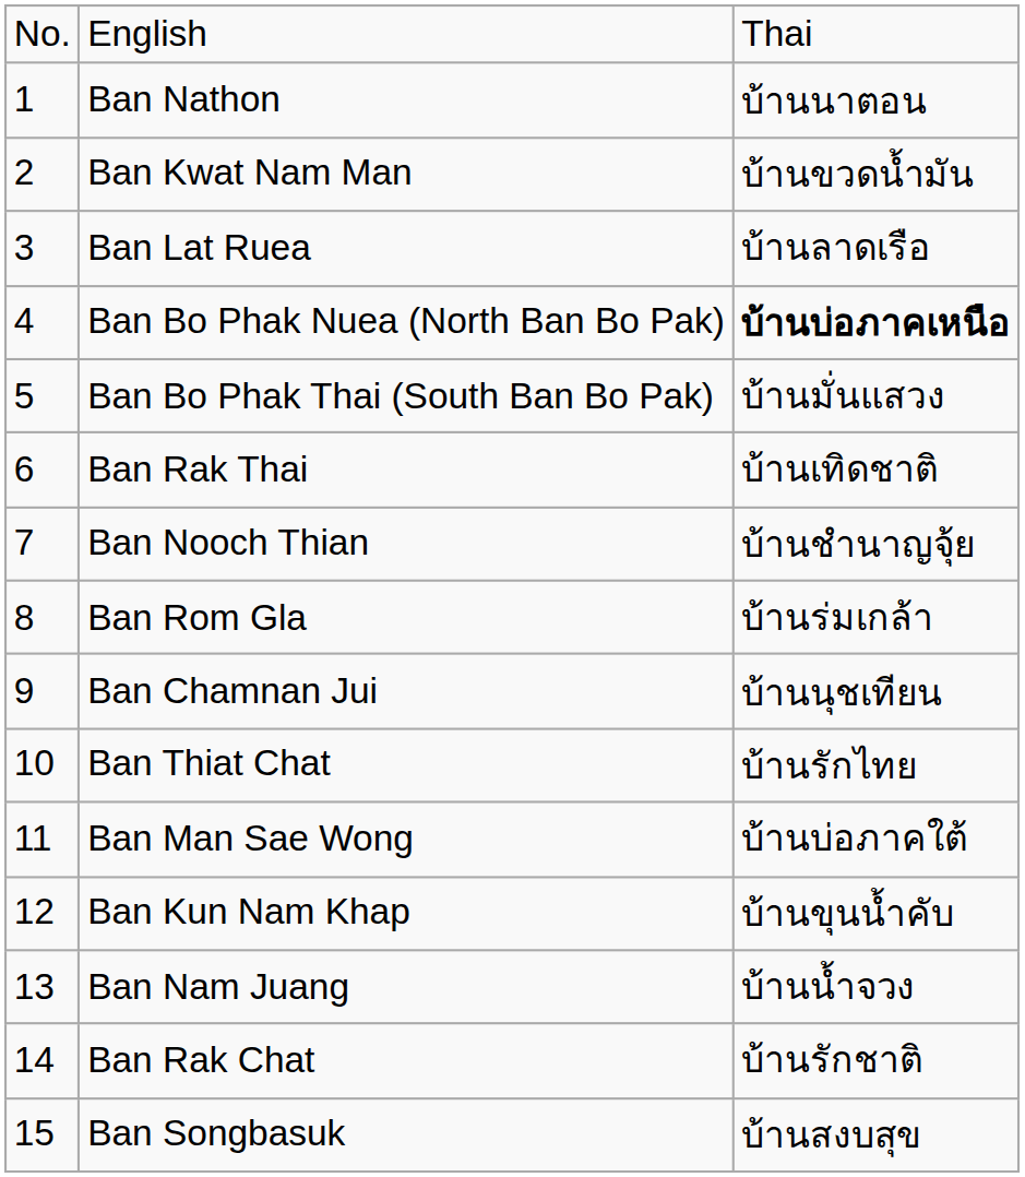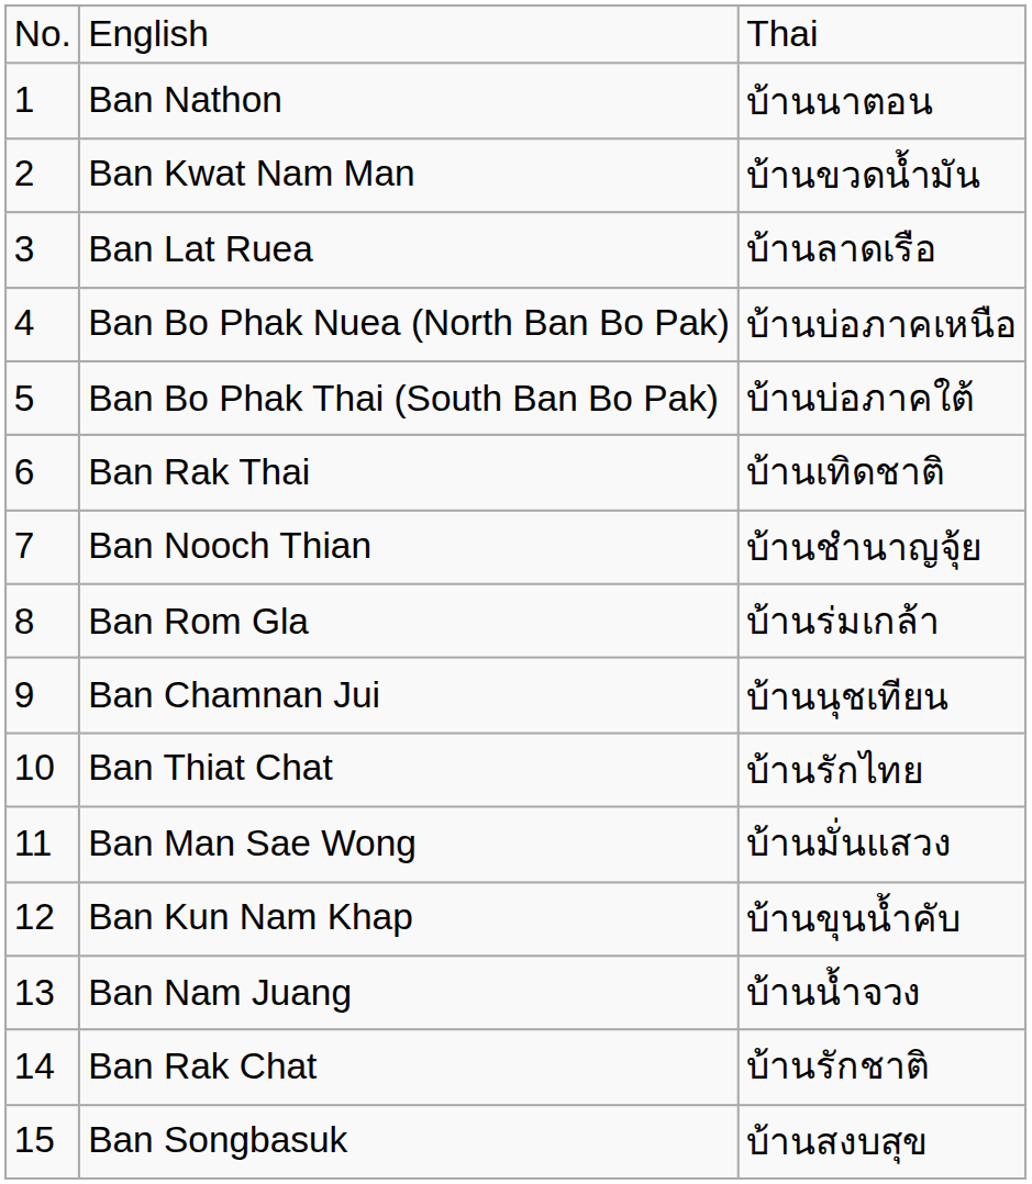Ban Bo Phak Nuea (North Ban Bo Pak) | column 3: bold -> normal
Ban Bo Phak Thai (South Ban Bo Pak) | column 3: บ้านมั่นแสวง -> บ้านบ่อภาคใต้
Ban Man Sae Wong | column 3: บ้านบ่อภาคใต้ -> บ้านมั่นแสวง
